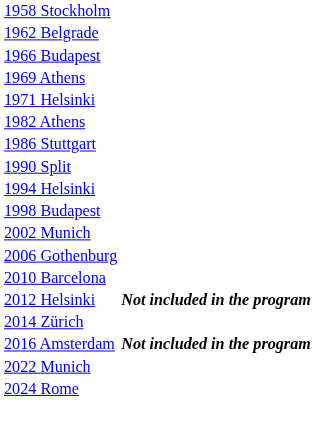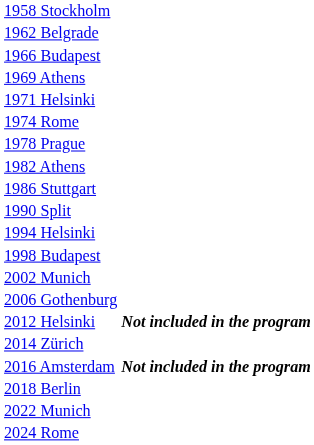+ row: 1974 Rome
+ row: 1978 Prague
- row: 2010 Barcelona
+ row: 2018 Berlin
